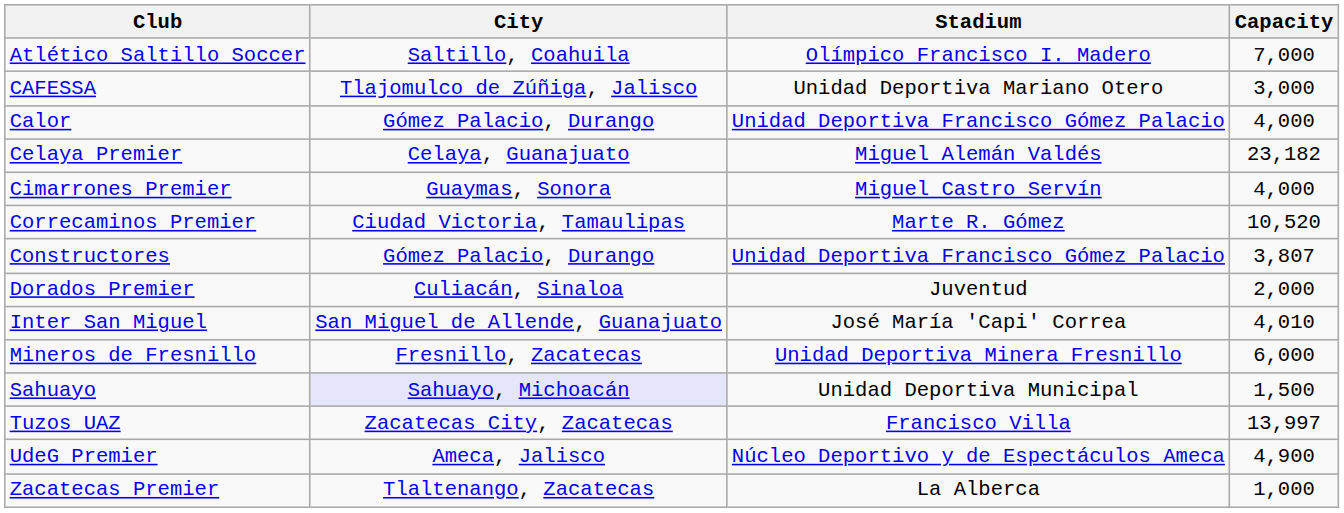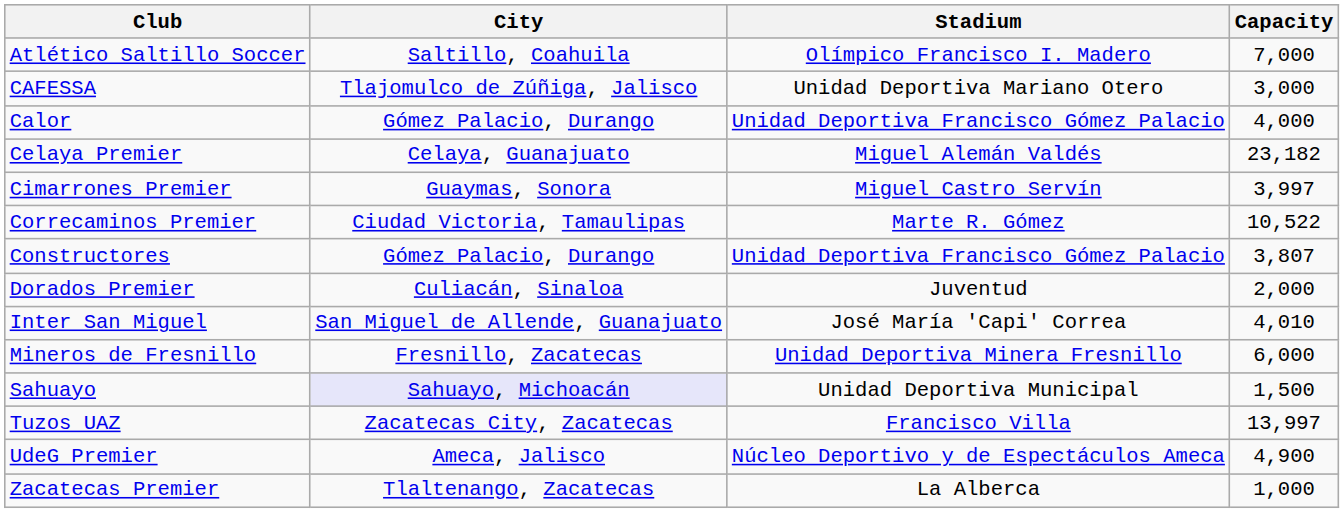Cimarrones Premier | Capacity: 4,000 -> 3,997
Correcaminos Premier | Capacity: 10,520 -> 10,522
